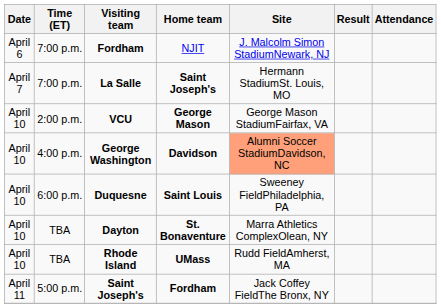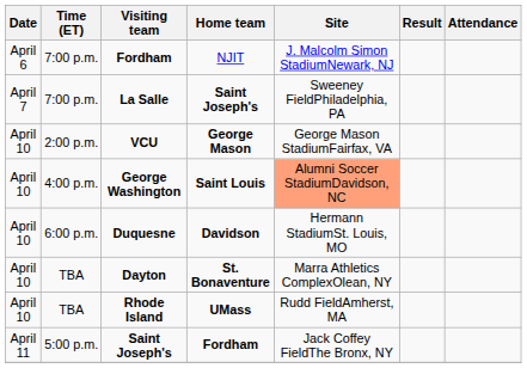La Salle | Site: Hermann StadiumSt. Louis, MO -> Sweeney FieldPhiladelphia, PA
George Washington | Home team: Davidson -> Saint Louis
Duquesne | Home team: Saint Louis -> Davidson
Duquesne | Site: Sweeney FieldPhiladelphia, PA -> Hermann StadiumSt. Louis, MO
